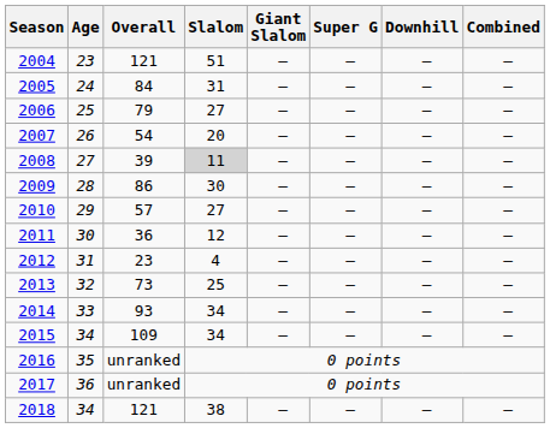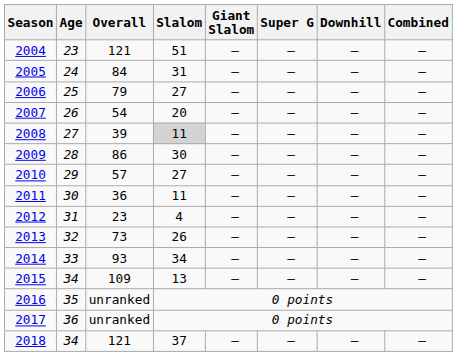2011 | Slalom: 12 -> 11
2013 | Slalom: 25 -> 26
2015 | Slalom: 34 -> 13
2018 | Slalom: 38 -> 37
